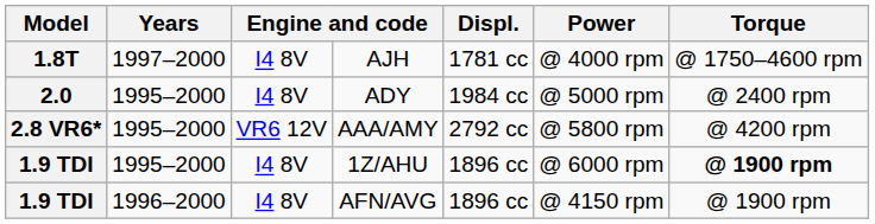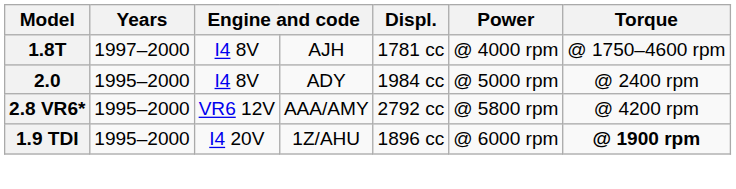1Z/AHU | column 3: I4 8V -> I4 20V
- row: 1.9 TDI | 1996–2000 | I4 8V | AFN/AVG | 1896 cc | @ 4150 rpm | @ 1900 rpm
